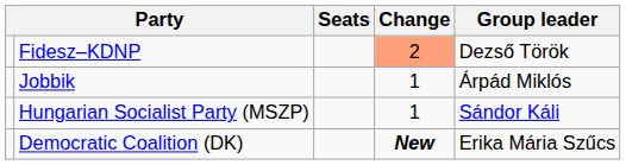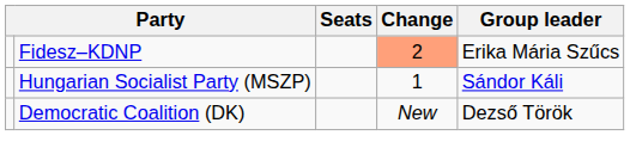Fidesz–KDNP | Group leader: Dezső Török -> Erika Mária Szűcs
- row: Jobbik | 1 | Árpád Miklós
Democratic Coalition (DK) | Change: bold -> normal
Democratic Coalition (DK) | Group leader: Erika Mária Szűcs -> Dezső Török
